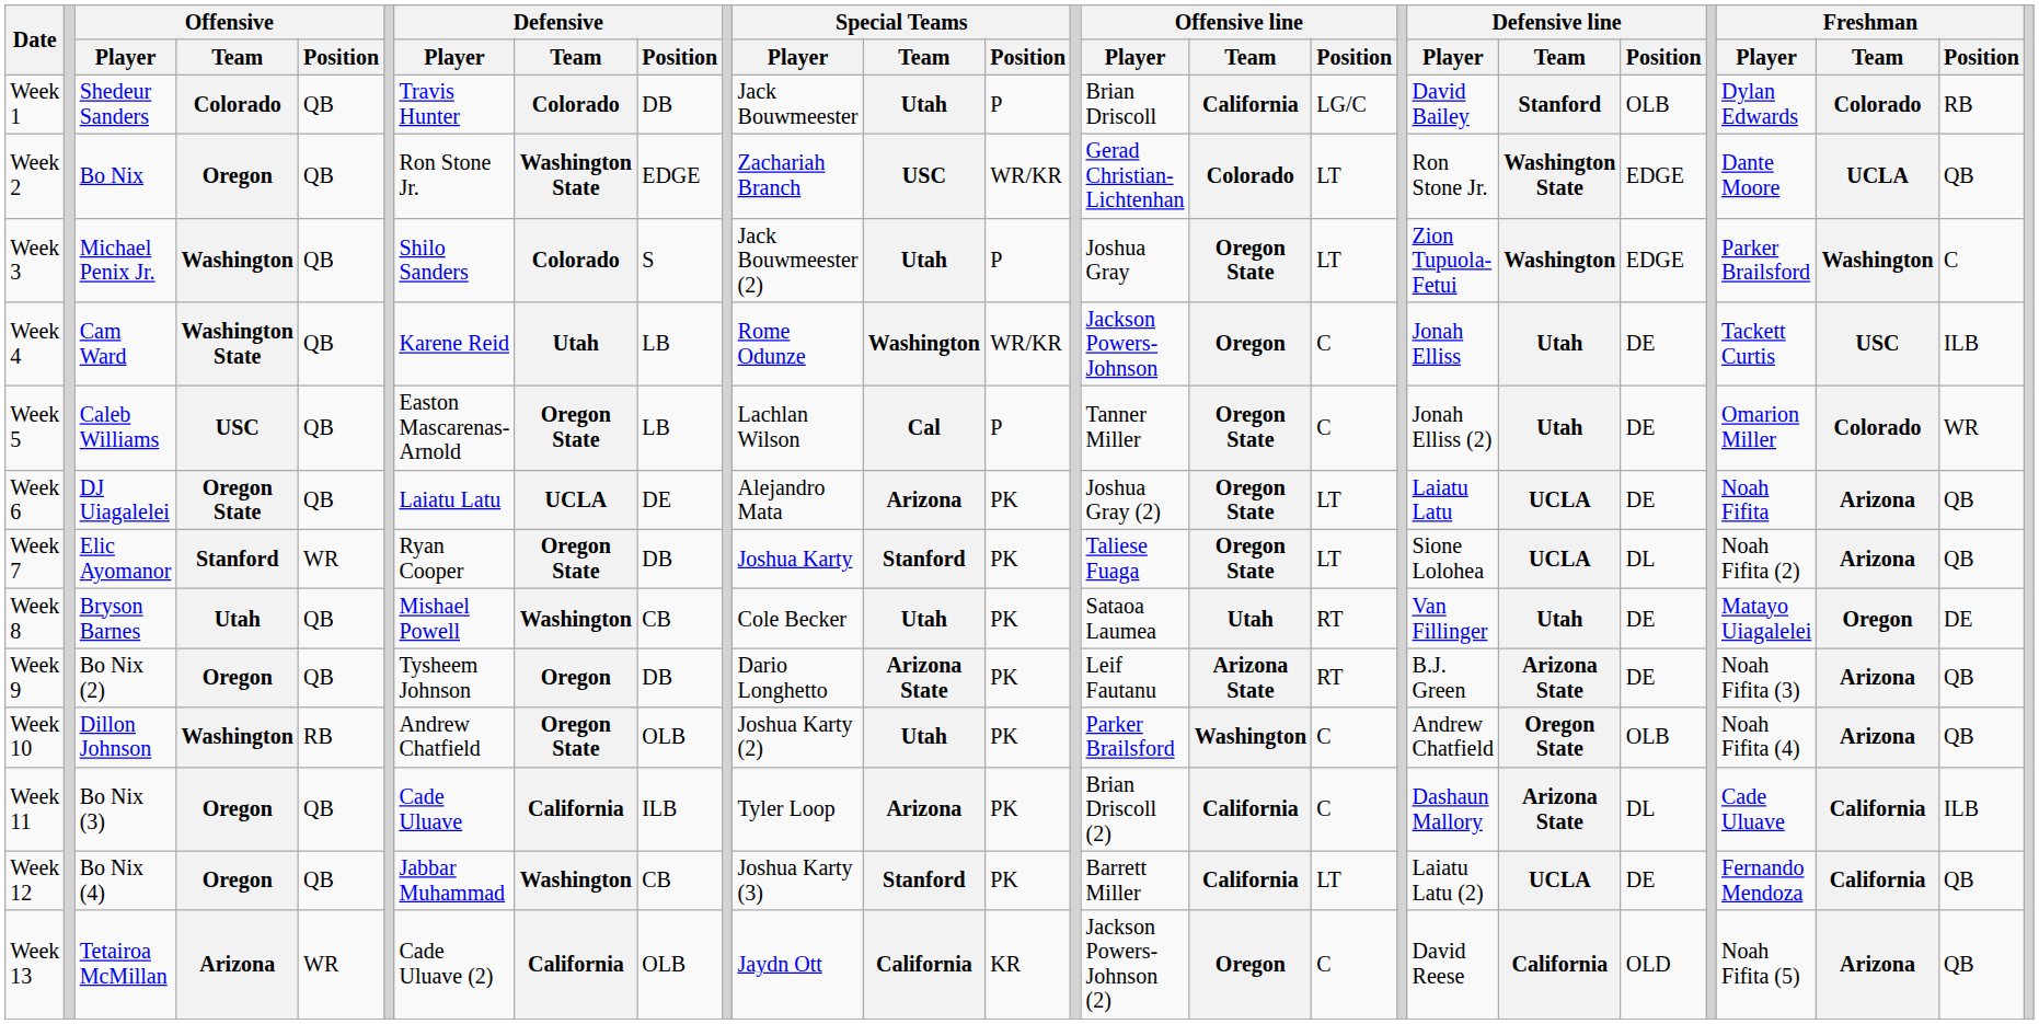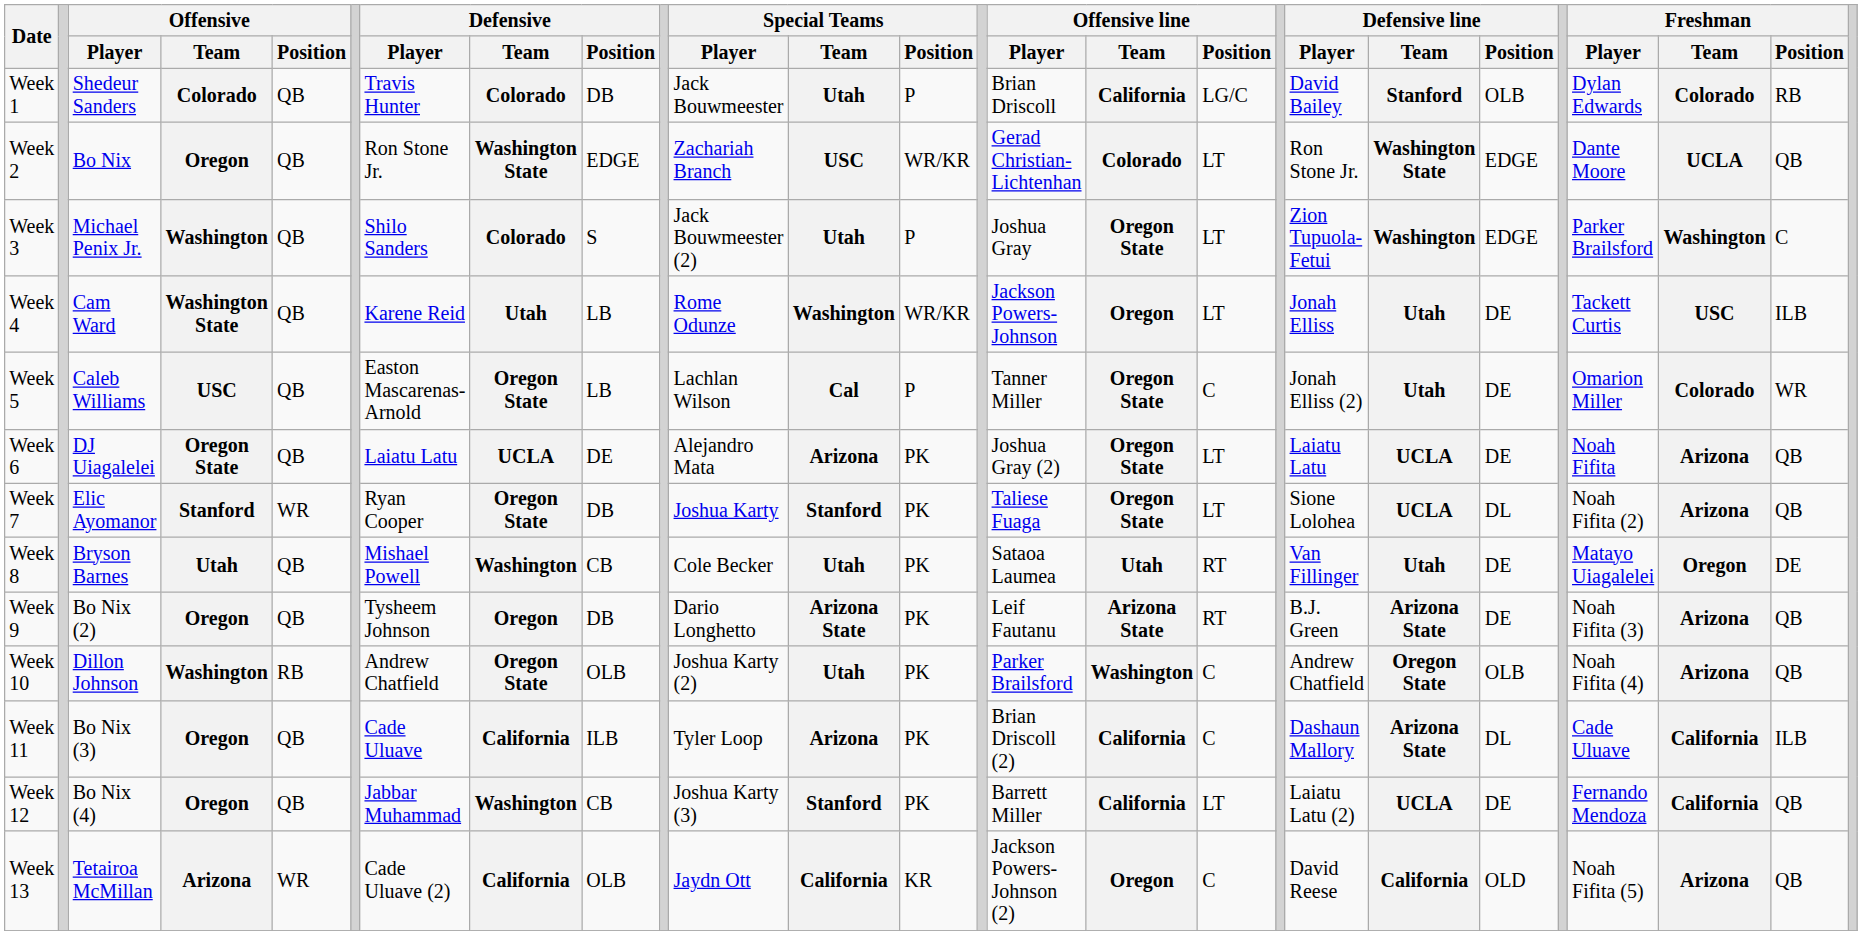Week 4 | Offensive line / Position: C -> LT
